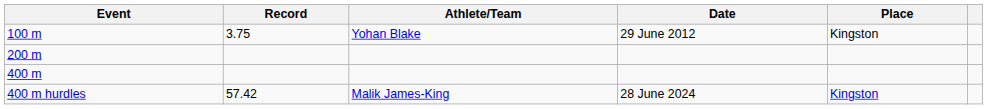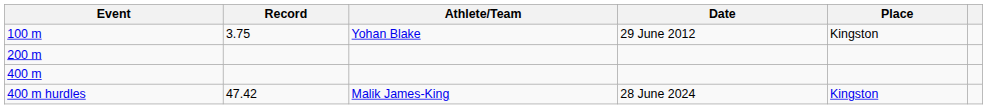400 m hurdles | Record: 57.42 -> 47.42
